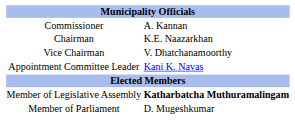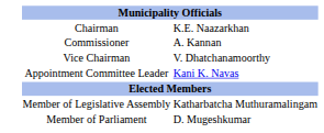rows swapped: Commissioner <-> Chairman
Member of Legislative Assembly | column 2: bold -> normal
